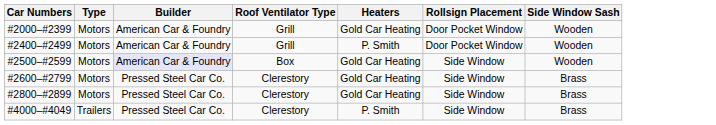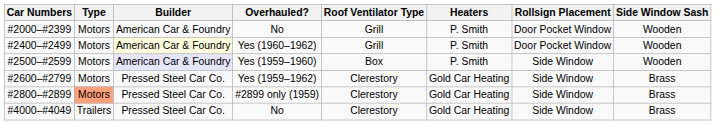+ column: Overhauled? | No | Yes (1960–1962) | Yes (1959–1960) | Yes (1959–1962) | #2899 only (1959) | No
#2000–#2399 | Heaters: Gold Car Heating -> P. Smith
#2400–#2499 | Builder: no background -> lightyellow background
#2500–#2599 | Heaters: Gold Car Heating -> P. Smith
#2800–#2899 | Type: no background -> lightsalmon background
#4000–#4049 | Heaters: P. Smith -> Gold Car Heating
